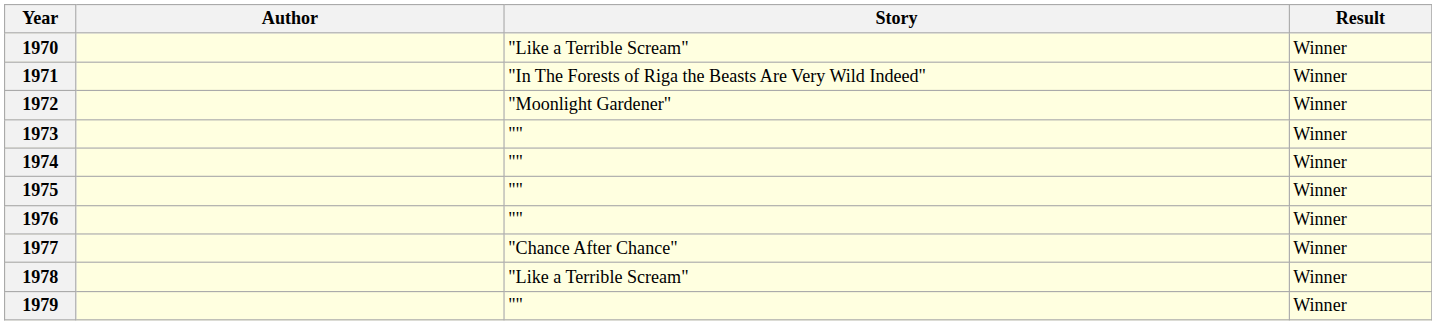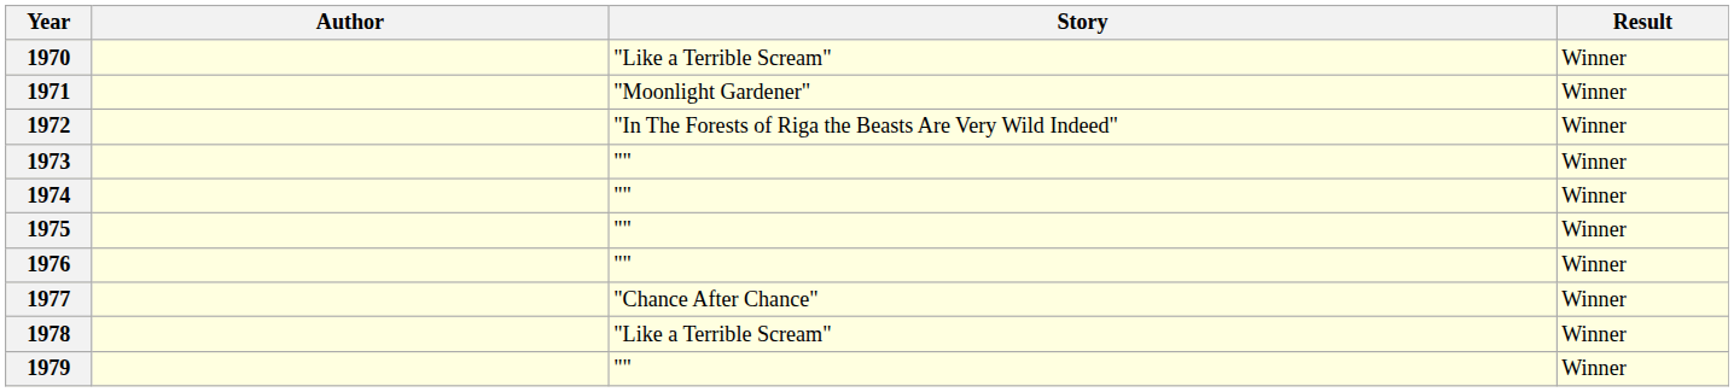1971 | Story: "In The Forests of Riga the Beasts Are Very Wild Indeed" -> "Moonlight Gardener"
1972 | Story: "Moonlight Gardener" -> "In The Forests of Riga the Beasts Are Very Wild Indeed"
